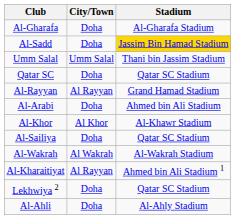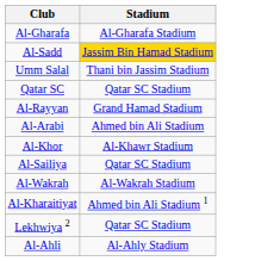- column: City/Town | Doha | Doha | Umm Salal | Doha | Al Rayyan | Doha | Al Khor | Doha | Al Wakrah | Al Rayyan | Doha | Doha
